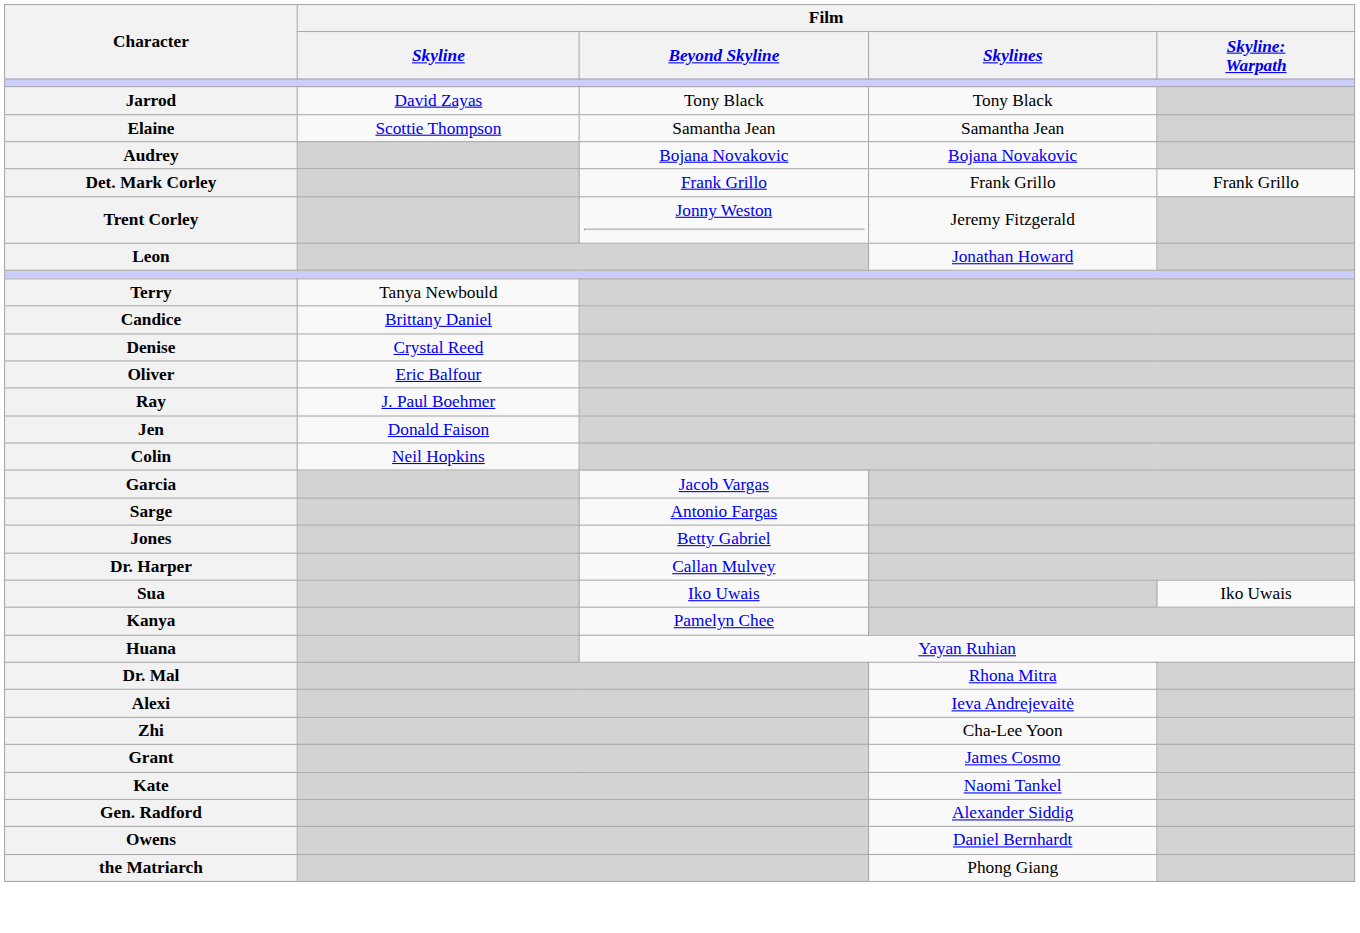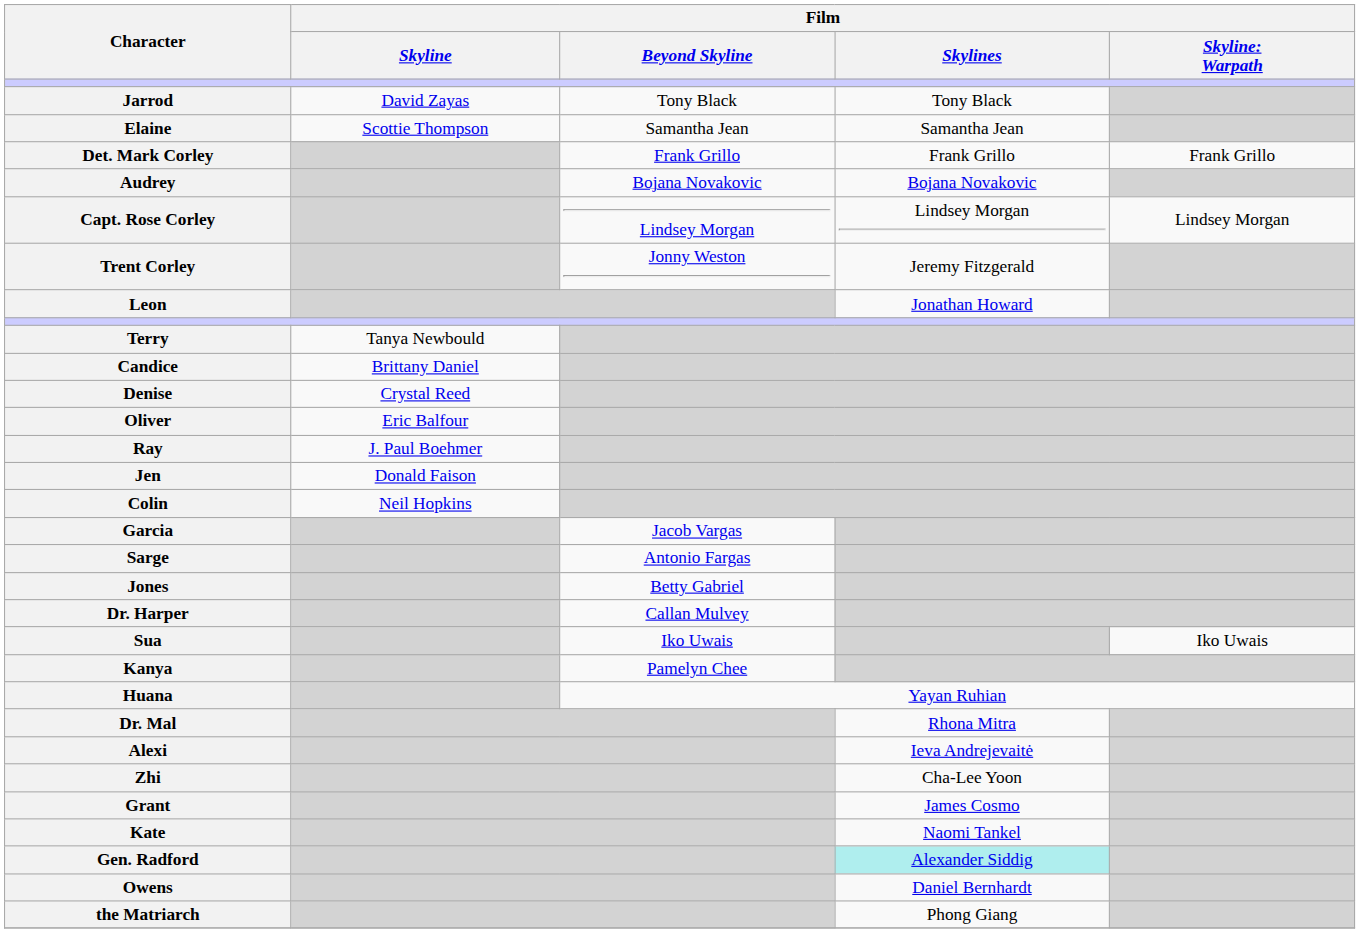rows swapped: Det. Mark Corley <-> Audrey
+ row: Capt. Rose Corley | Lindsey Morgan | Lindsey Morgan | Lindsey Morgan
Gen. Radford | Film / Skylines: no background -> paleturquoise background
